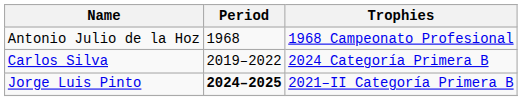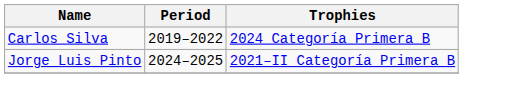- row: Antonio Julio de la Hoz | 1968 | 1968 Campeonato Profesional
Jorge Luis Pinto | Period: bold -> normal
